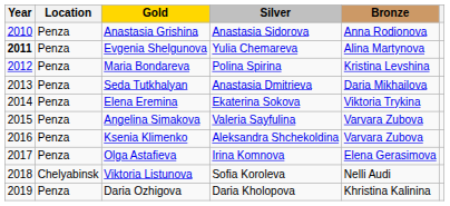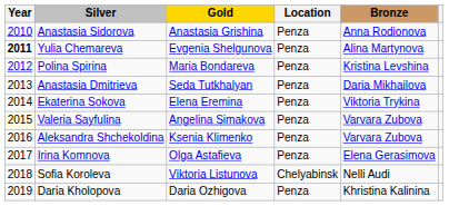columns swapped: Location <-> Silver
Angelina Simakova | Year: no background -> lightyellow background
